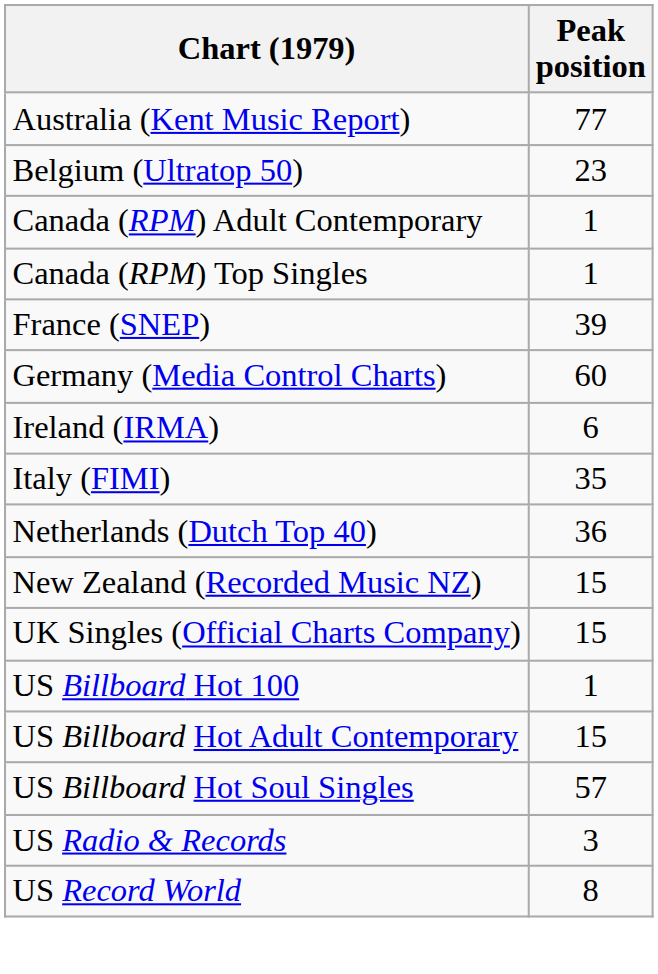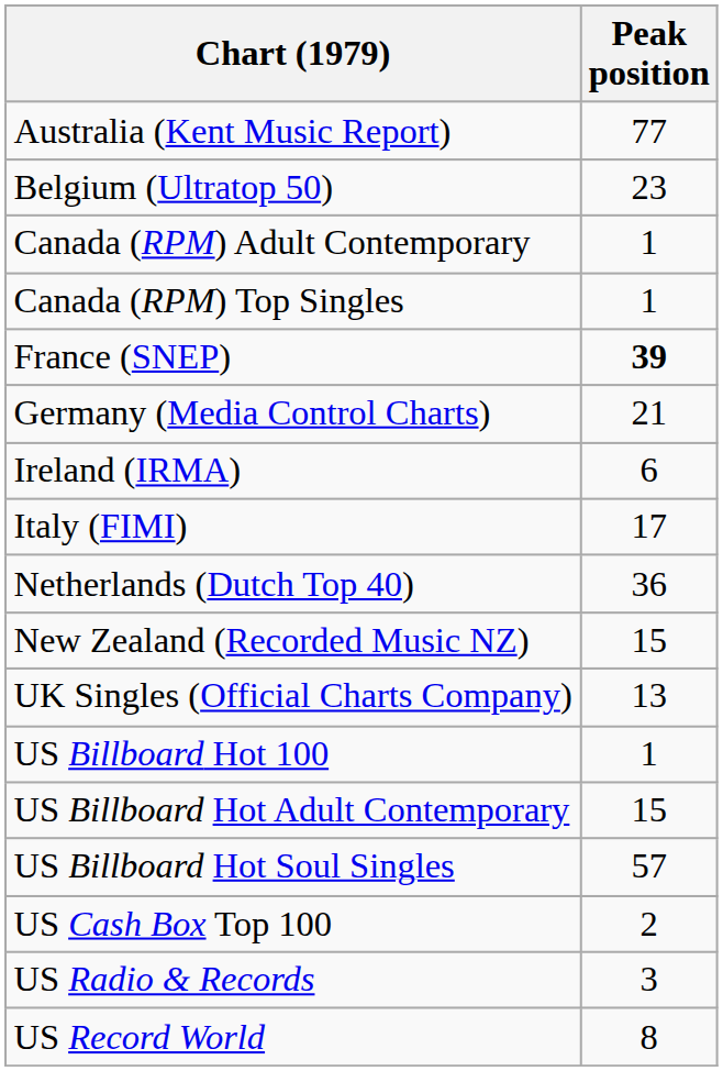France (SNEP) | Peak position: normal -> bold
Germany (Media Control Charts) | Peak position: 60 -> 21
Italy (FIMI) | Peak position: 35 -> 17
UK Singles (Official Charts Company) | Peak position: 15 -> 13
+ row: US Cash Box Top 100 | 2
